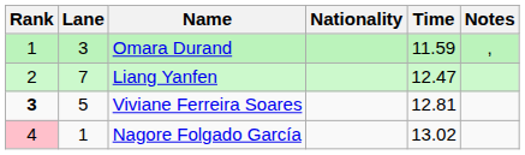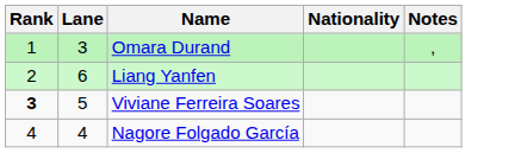- column: Time | 11.59 | 12.47 | 12.81 | 13.02
Liang Yanfen | Lane: 7 -> 6
Nagore Folgado García | Rank: pink background -> no background
Nagore Folgado García | Lane: 1 -> 4
